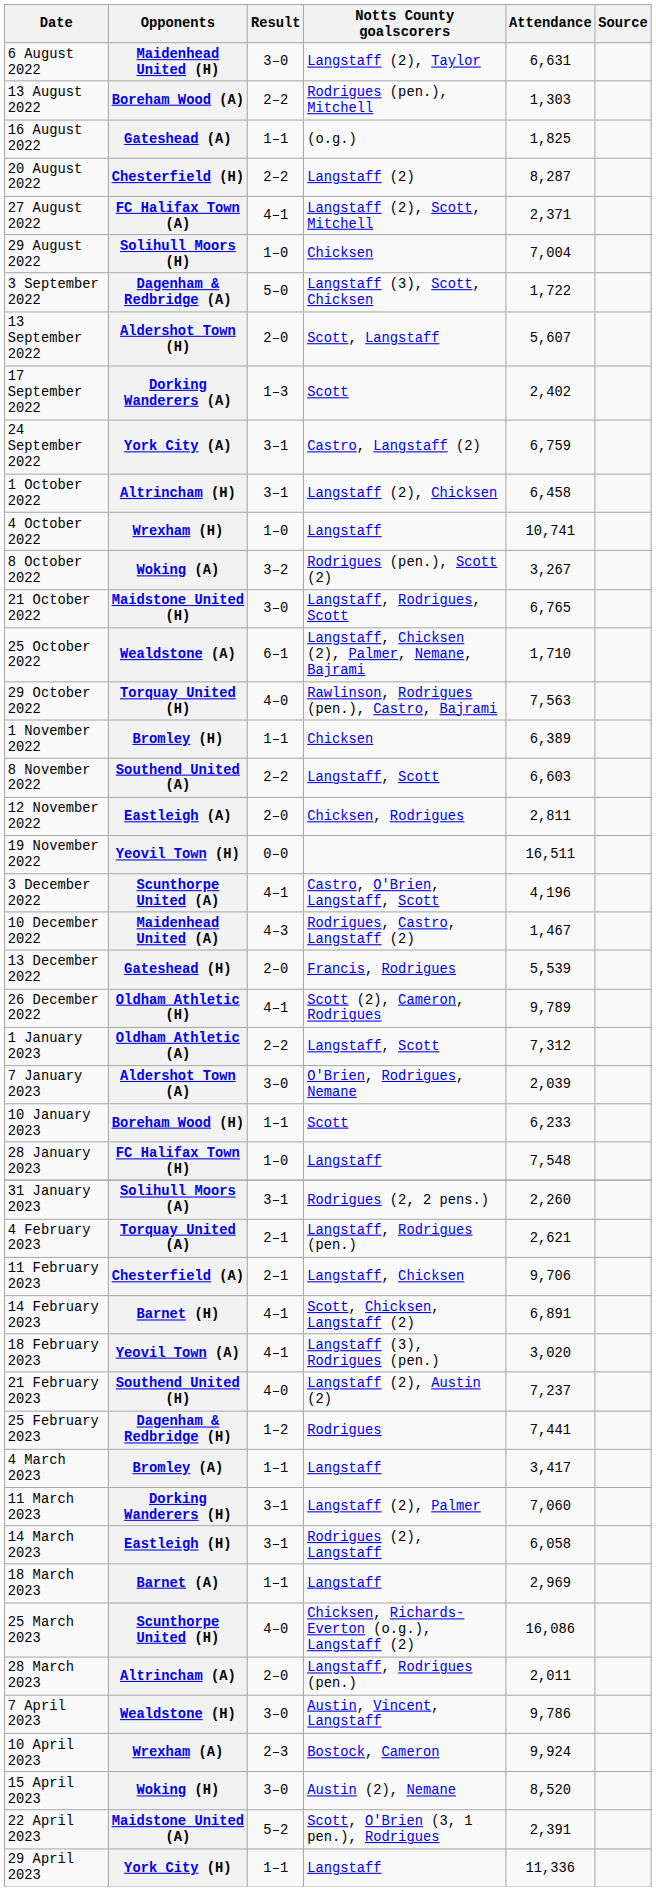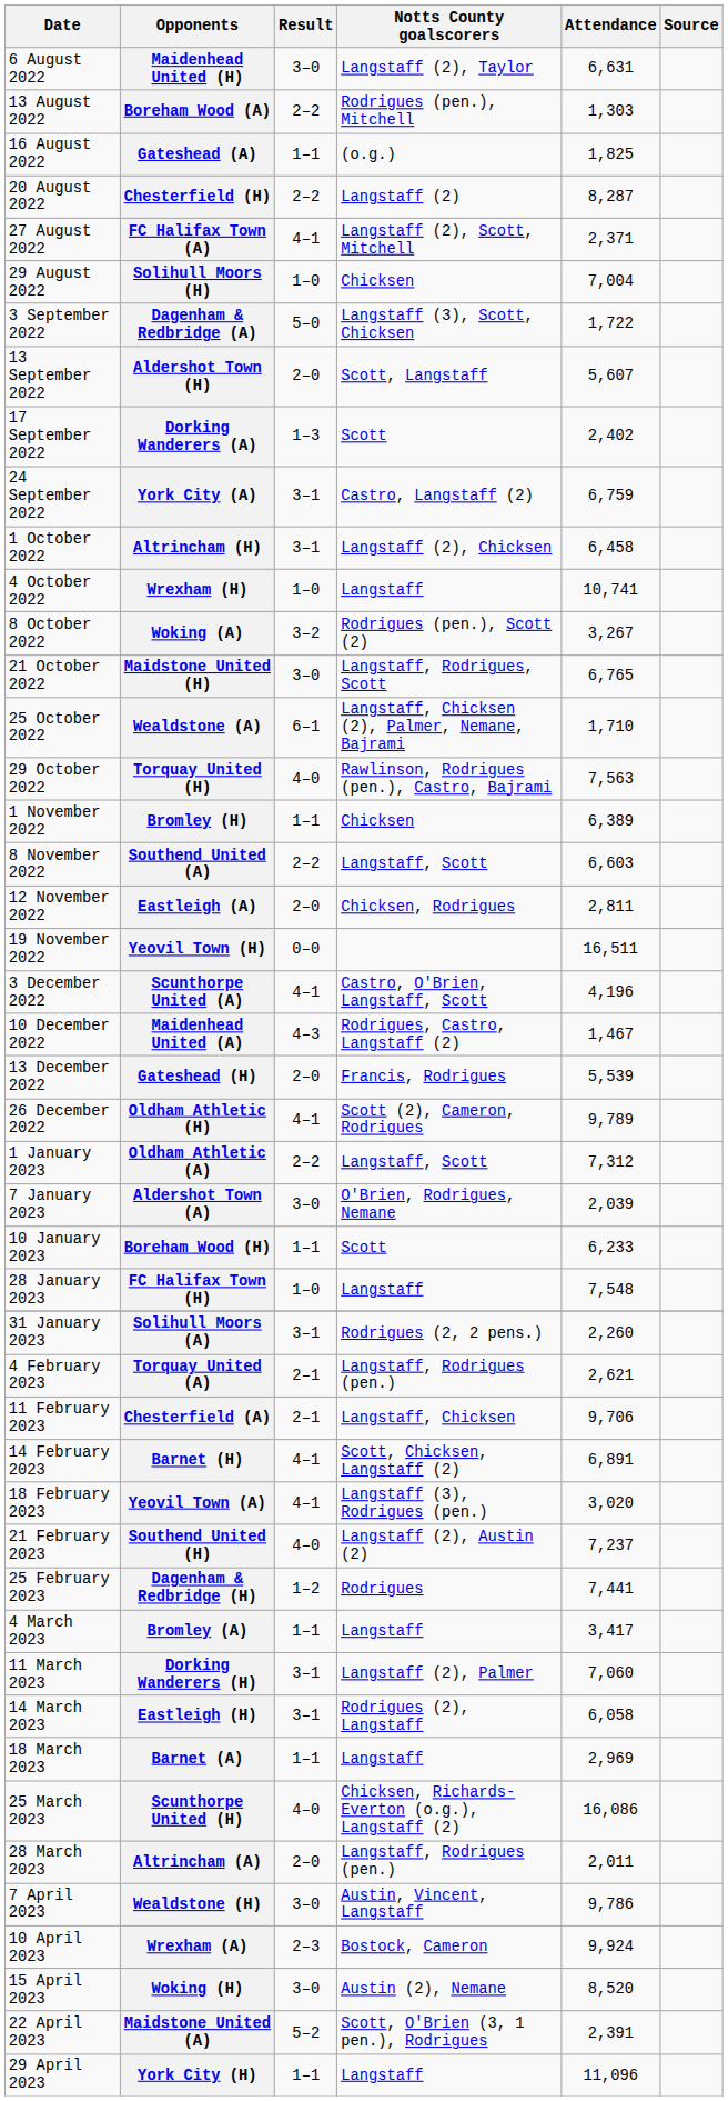York City (H) | Attendance: 11,336 -> 11,096
